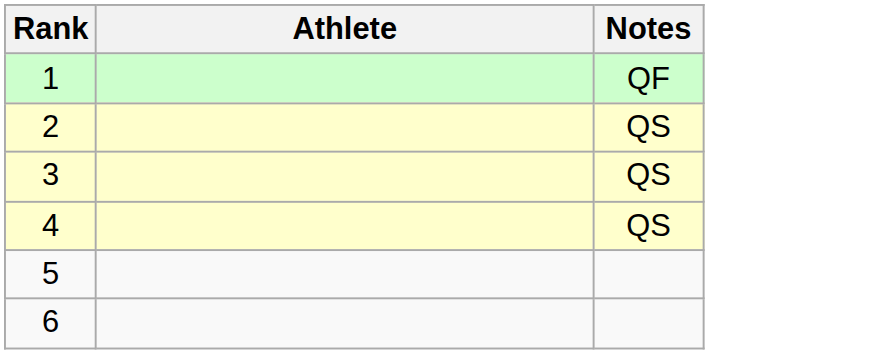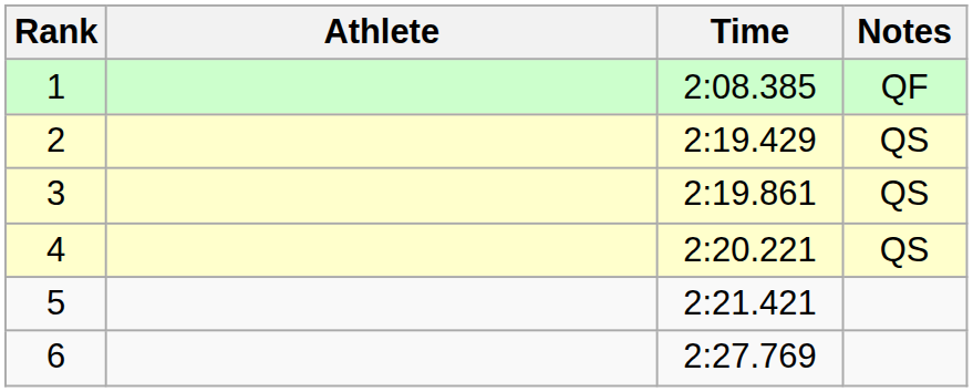+ column: Time | 2:08.385 | 2:19.429 | 2:19.861 | 2:20.221 | 2:21.421 | 2:27.769
